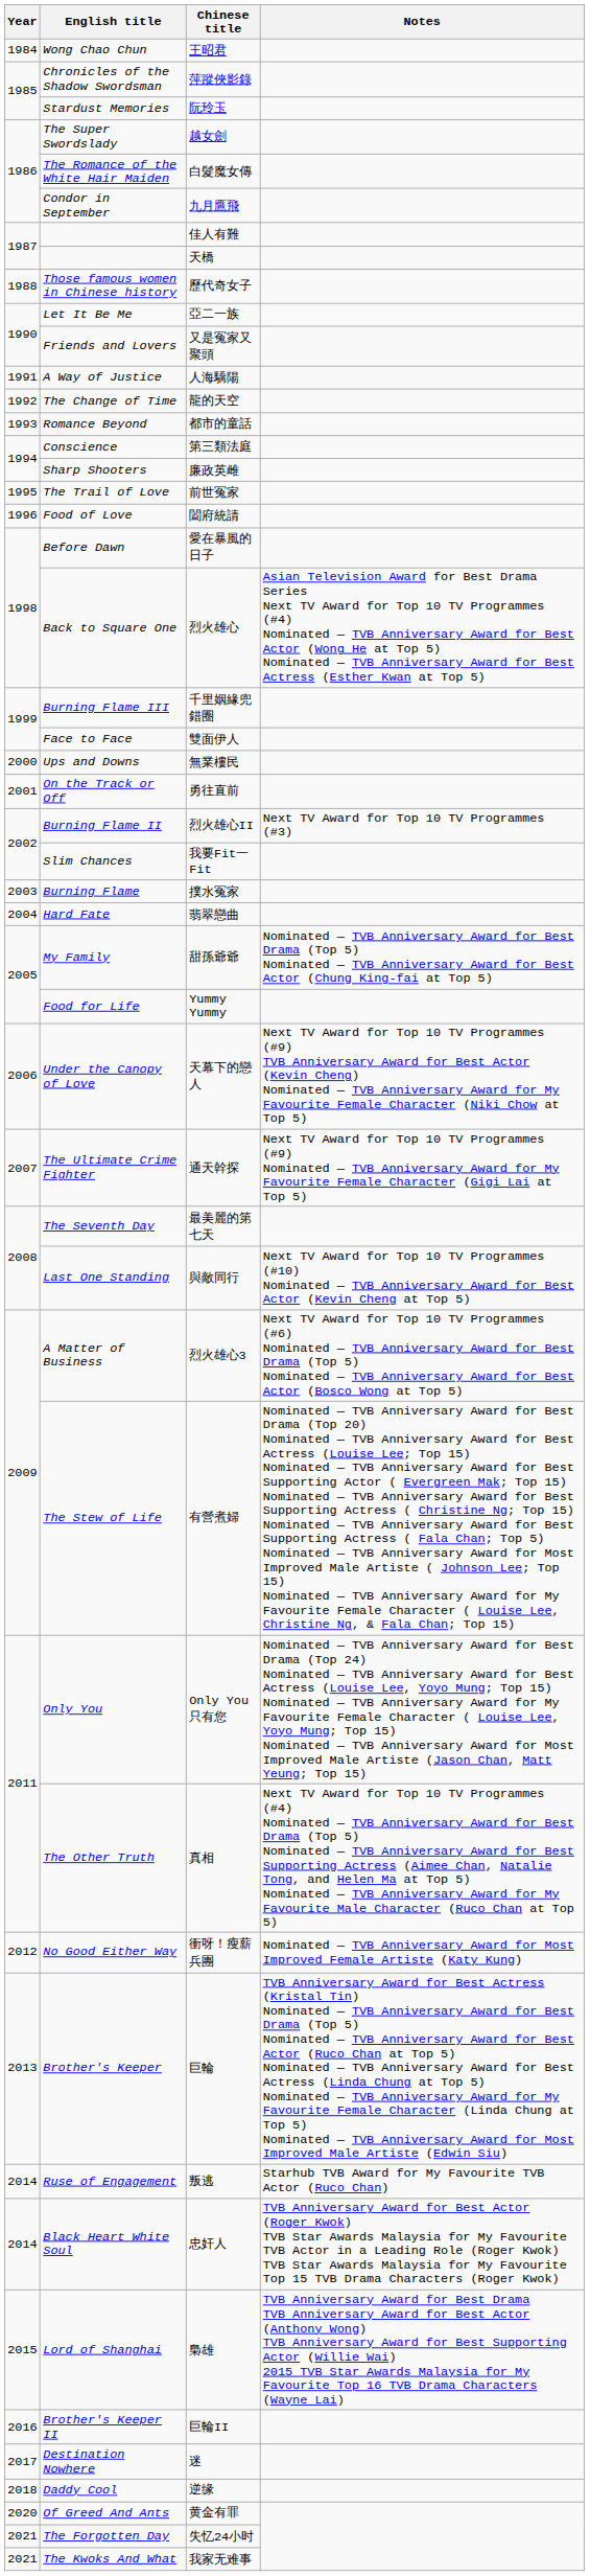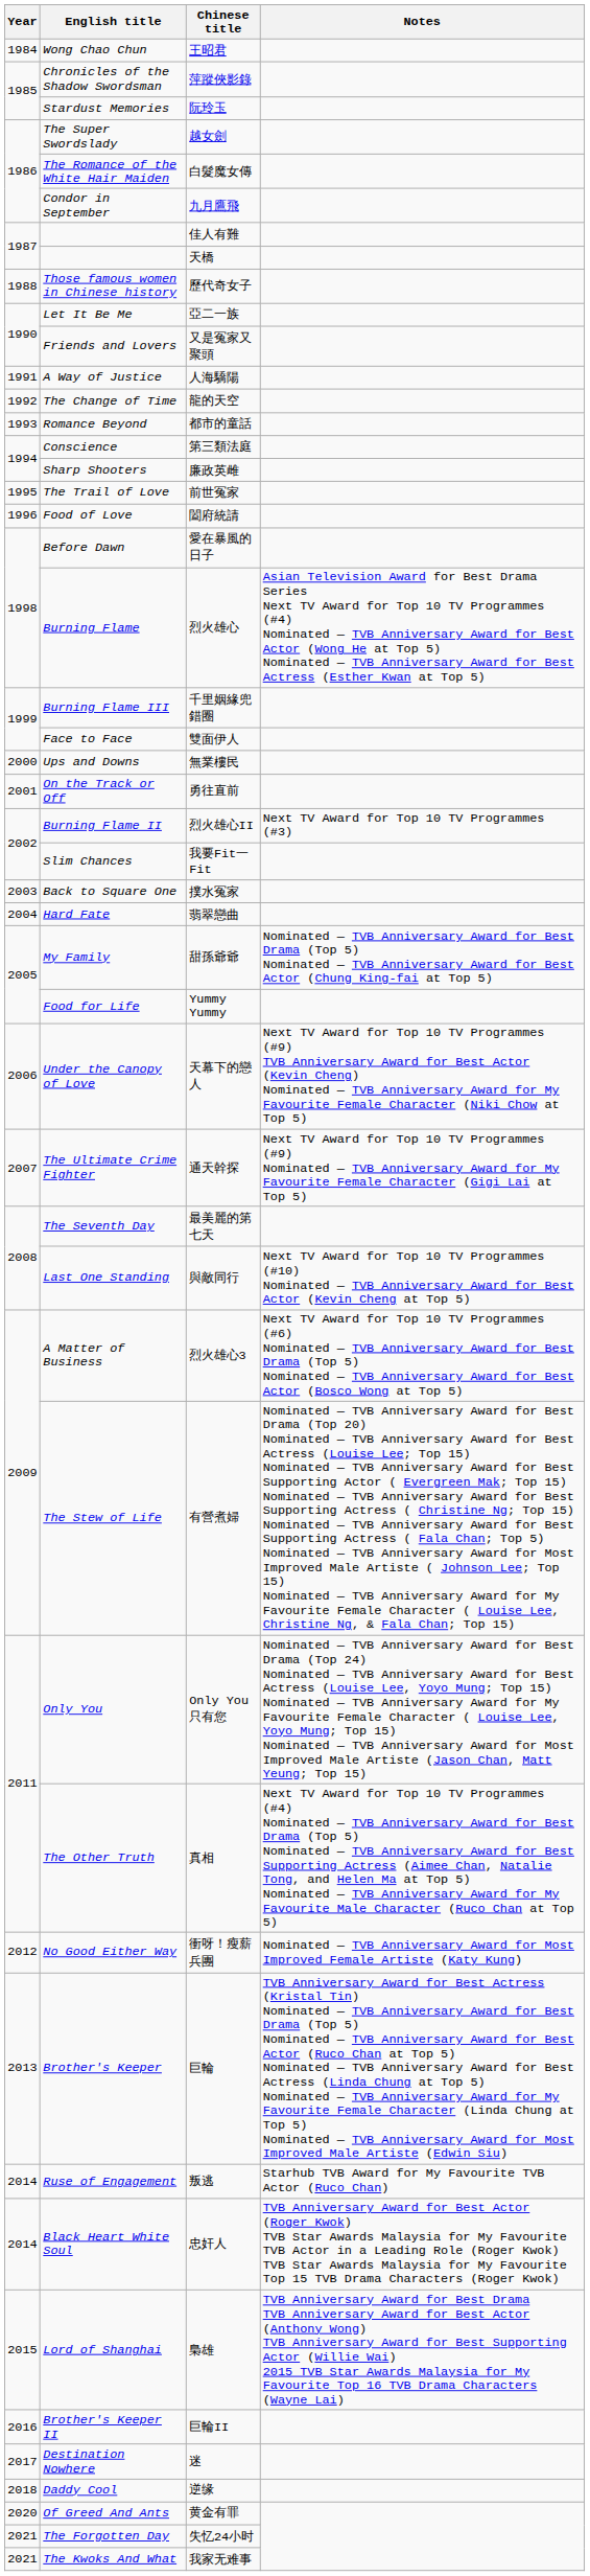烈火雄心 | English title: Back to Square One -> Burning Flame
撲水冤家 | English title: Burning Flame -> Back to Square One
